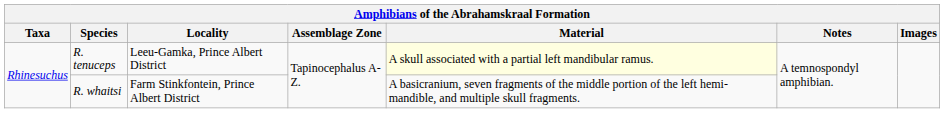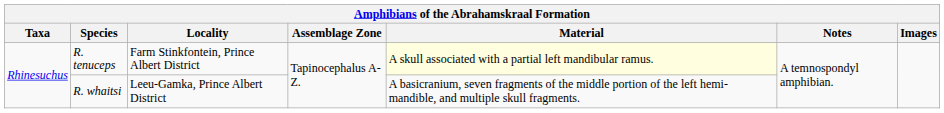R. tenuceps | Locality: Leeu-Gamka, Prince Albert District -> Farm Stinkfontein, Prince Albert District
R. whaitsi | Locality: Farm Stinkfontein, Prince Albert District -> Leeu-Gamka, Prince Albert District
